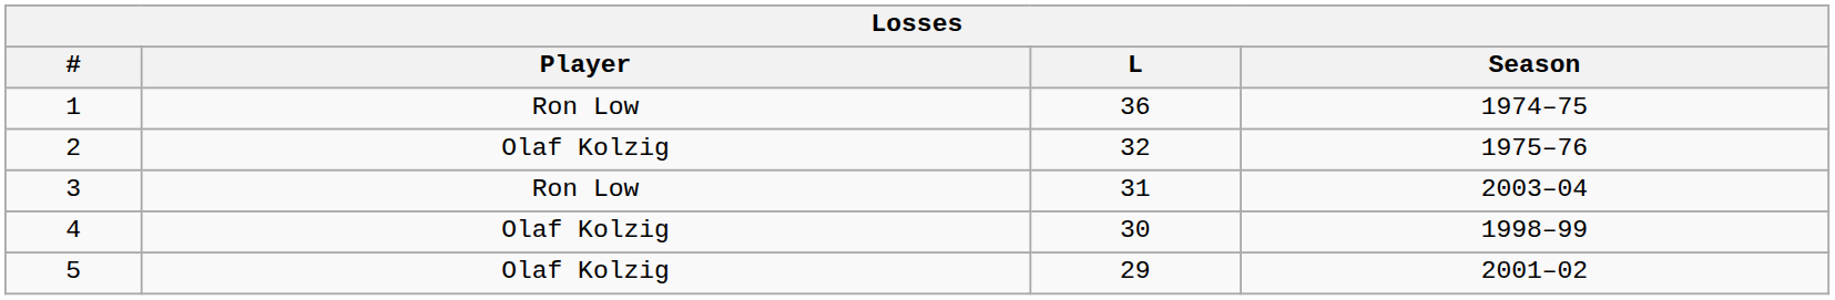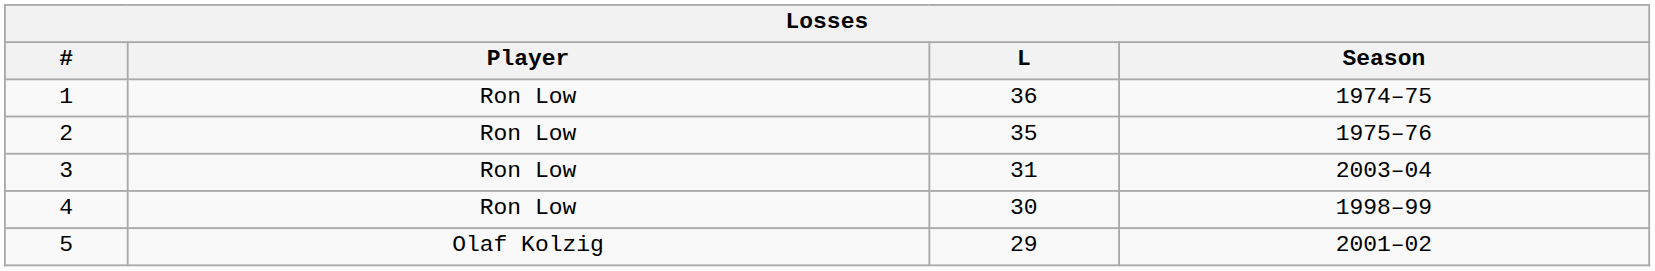2 | Player: Olaf Kolzig -> Ron Low
2 | L: 32 -> 35
4 | Player: Olaf Kolzig -> Ron Low
